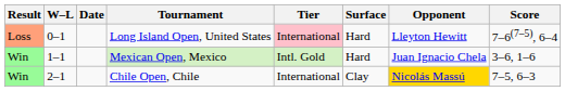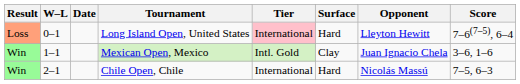Mexican Open, Mexico | Surface: Hard -> Clay
Chile Open, Chile | Surface: Clay -> Hard
Chile Open, Chile | Opponent: gold background -> no background
